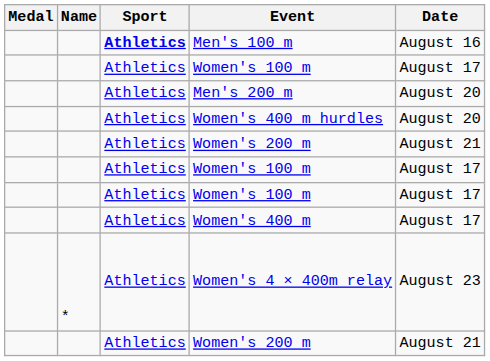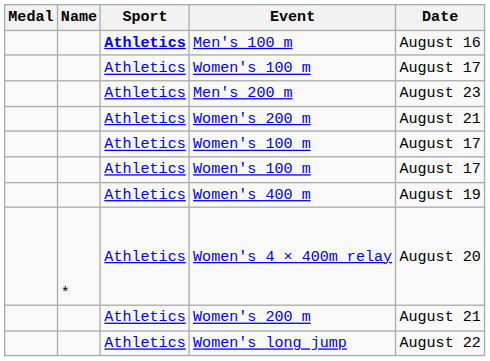Men's 200 m | Date: August 20 -> August 23
- row: Athletics | Women's 400 m hurdles | August 20
Women's 400 m | Date: August 17 -> August 19
Women's 4 × 400m relay | Date: August 23 -> August 20
+ row: Athletics | Women's long jump | August 22
